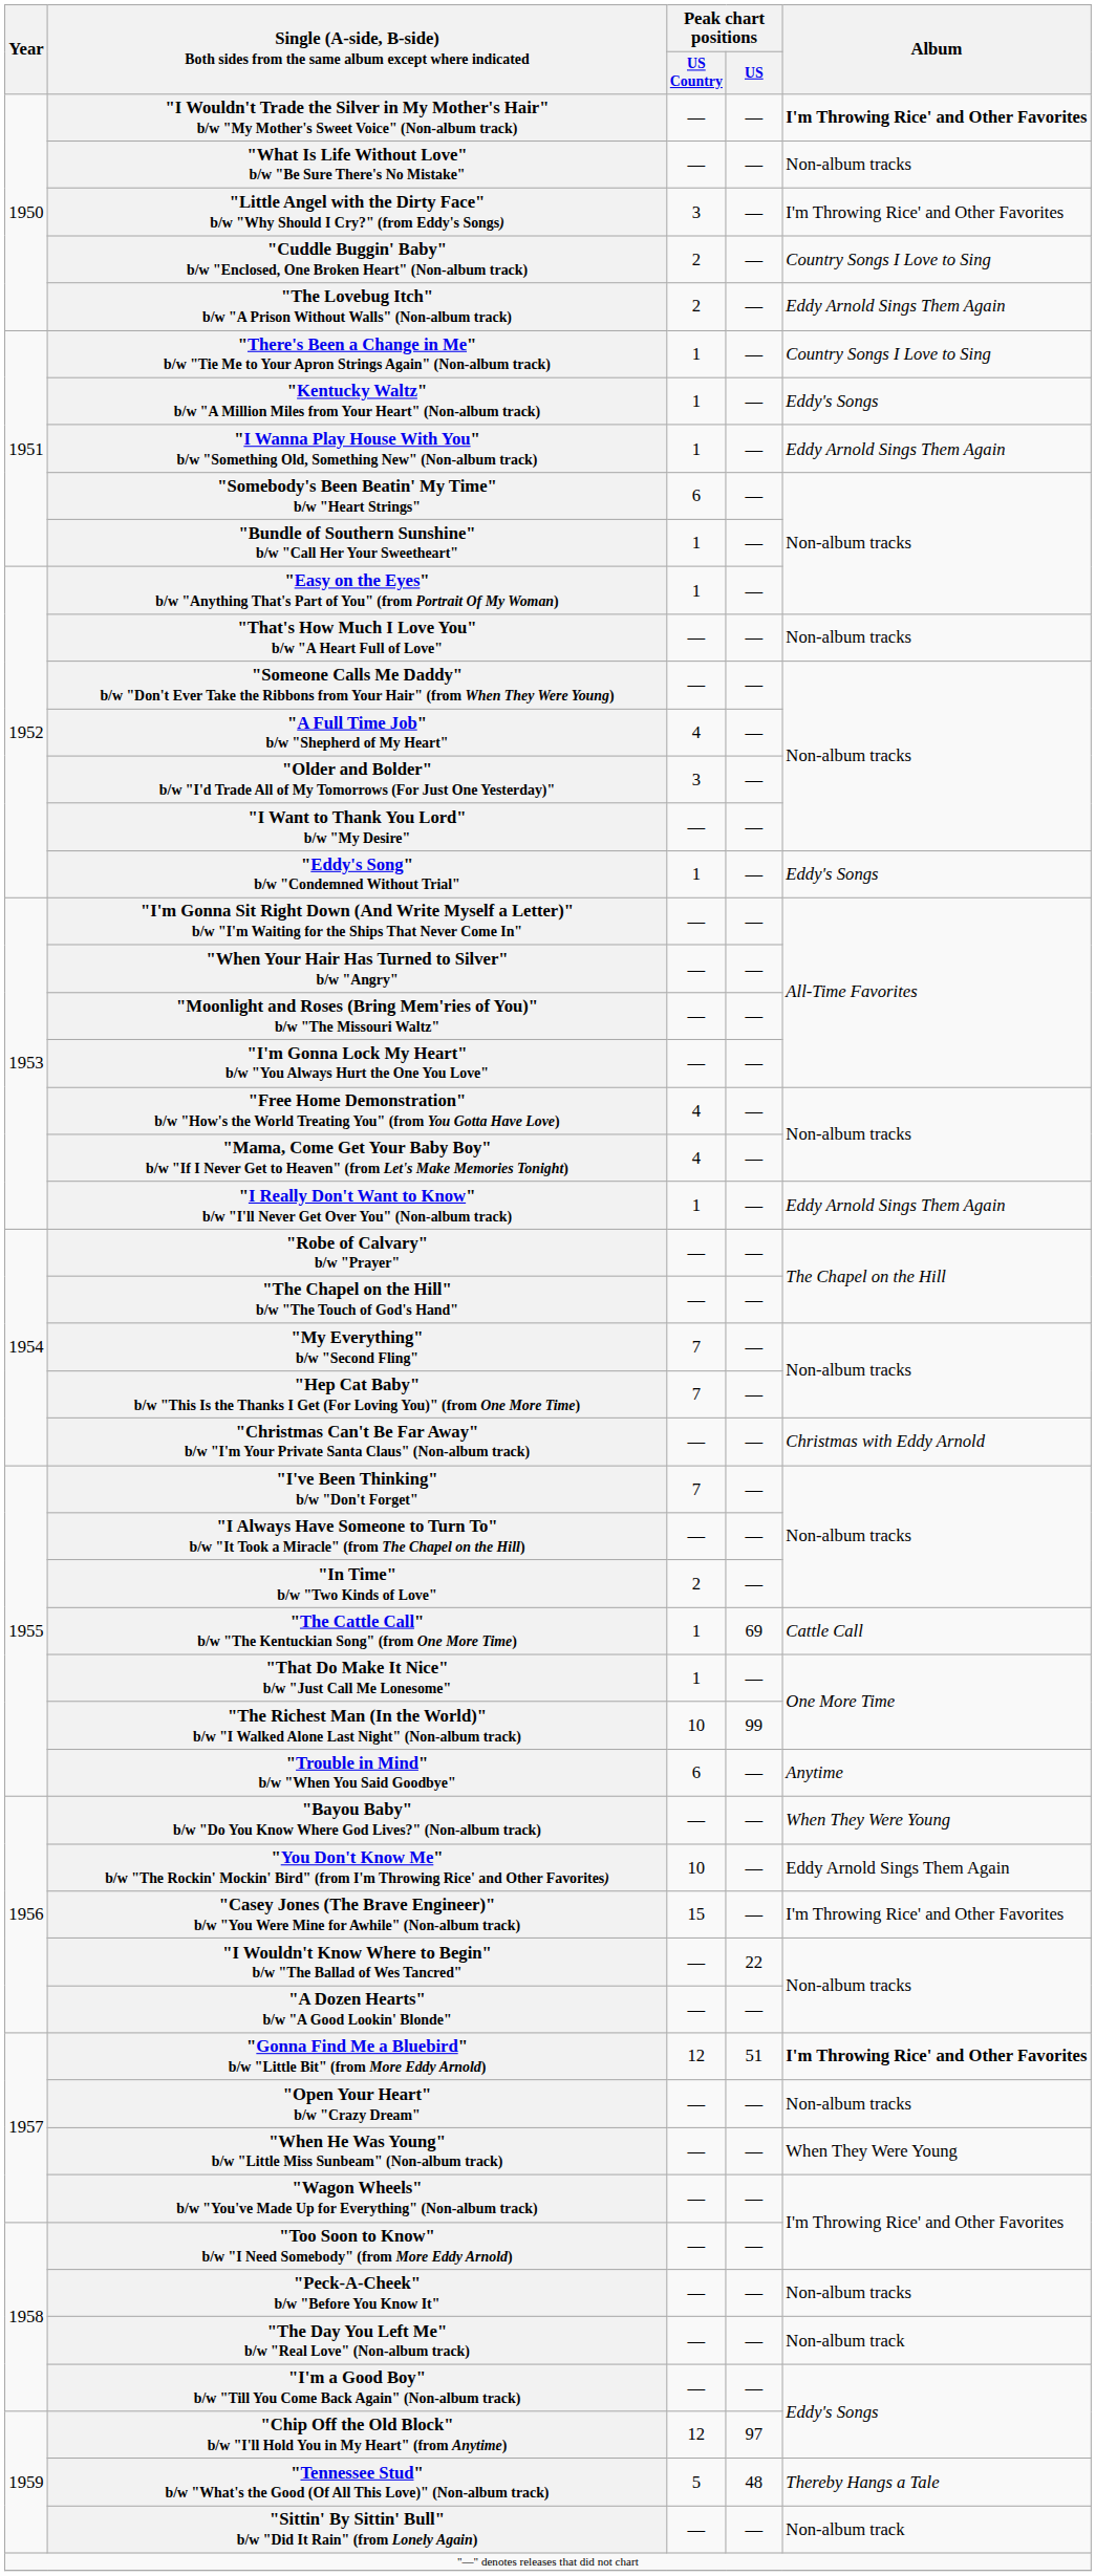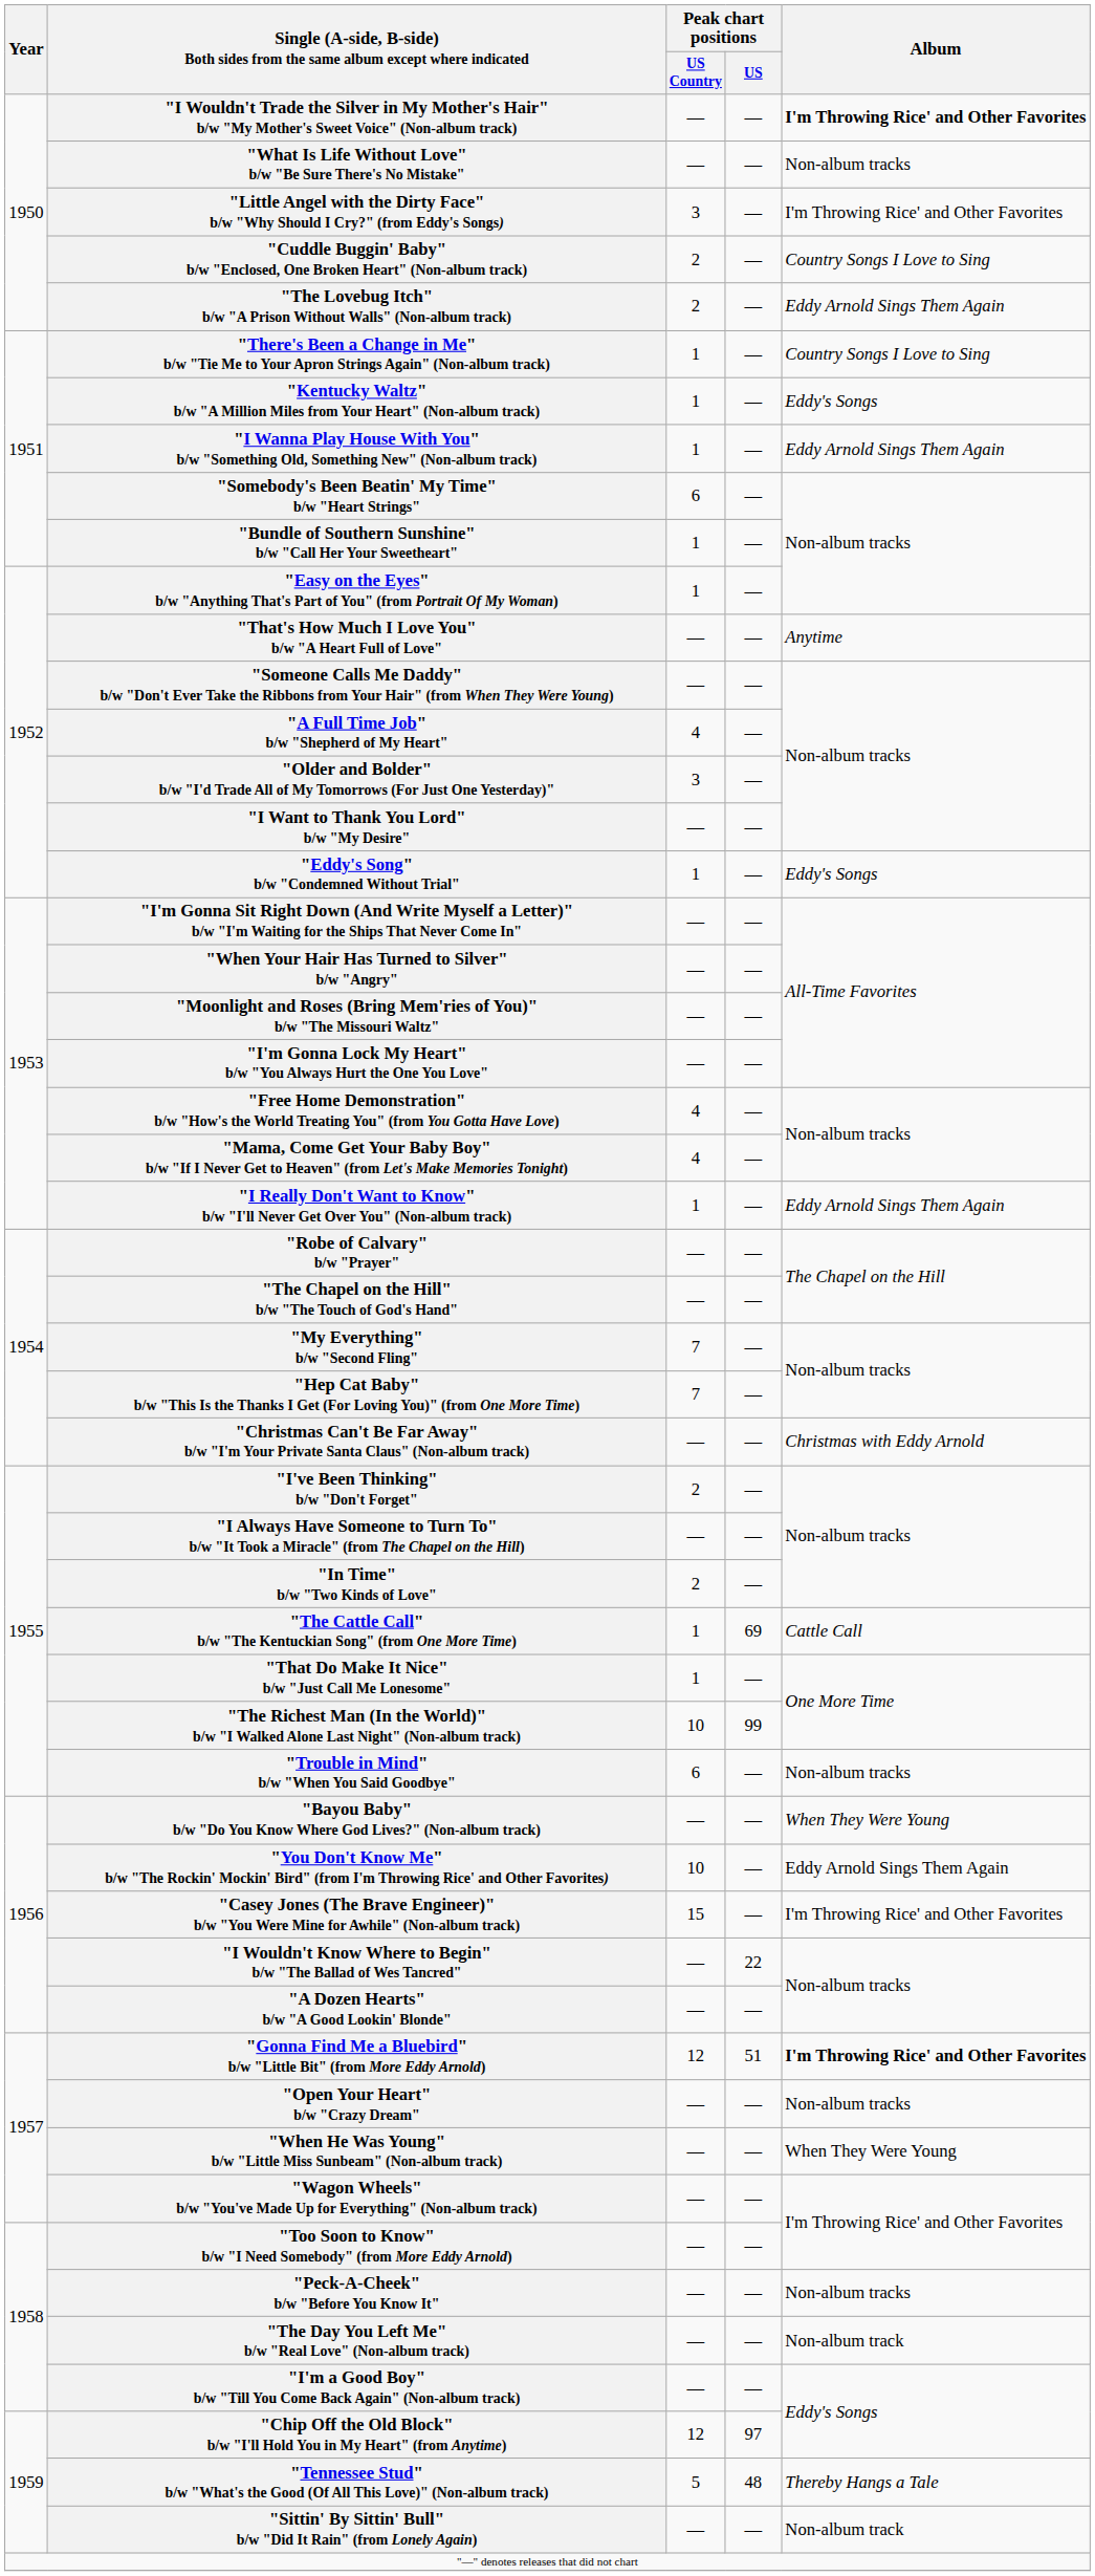"That's How Much I Love You" b/w "A Heart Full of Love" | Album: Non-album tracks -> Anytime
"I've Been Thinking" b/w "Don't Forget" | Peak chart positions / US Country: 7 -> 2
"Trouble in Mind" b/w "When You Said Goodbye" | Album: Anytime -> Non-album tracks
